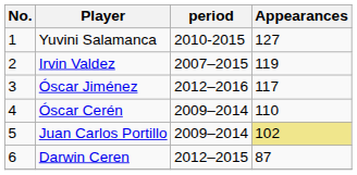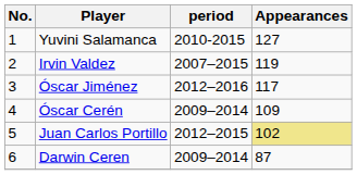Óscar Cerén | Appearances: 110 -> 109
Juan Carlos Portillo | period: 2009–2014 -> 2012–2015
Darwin Ceren | period: 2012–2015 -> 2009–2014
